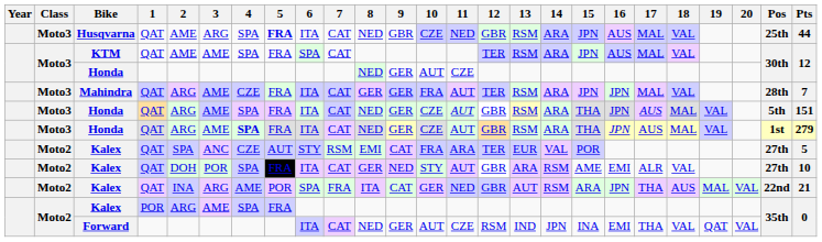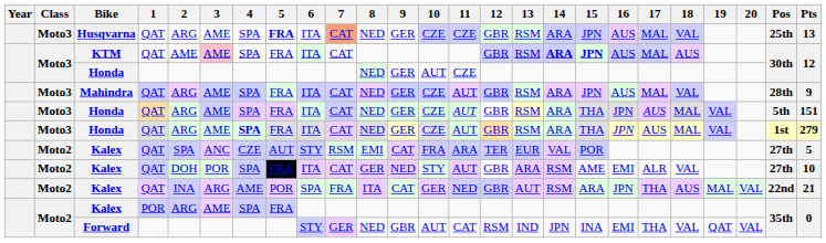Husqvarna | 2: AME -> ARG
Husqvarna | 3: ARG -> AME
Husqvarna | 7: no background -> lightsalmon background
Husqvarna | 9: GBR -> GER
Husqvarna | 11: NED -> CZE
Husqvarna | Pts: 44 -> 13
KTM | 3: no background -> pink background
KTM | 6: SPA -> ITA
KTM | 12: TER -> GBR
KTM | 14: normal -> bold
KTM | 15: normal -> bold
KTM | 18: VAL -> AUS
Mahindra | 4: CZE -> SPA
Mahindra | 8: GER -> NED
Mahindra | 10: FRA -> CZE
Mahindra | 12: TER -> GBR
Mahindra | 16: JPN -> AUS
Mahindra | Pts: 7 -> 9
Forward | 6: ITA -> STY
Forward | 7: CAT -> GER
Forward | 9: GER -> GBR
Forward | 11: CZE -> CAT
